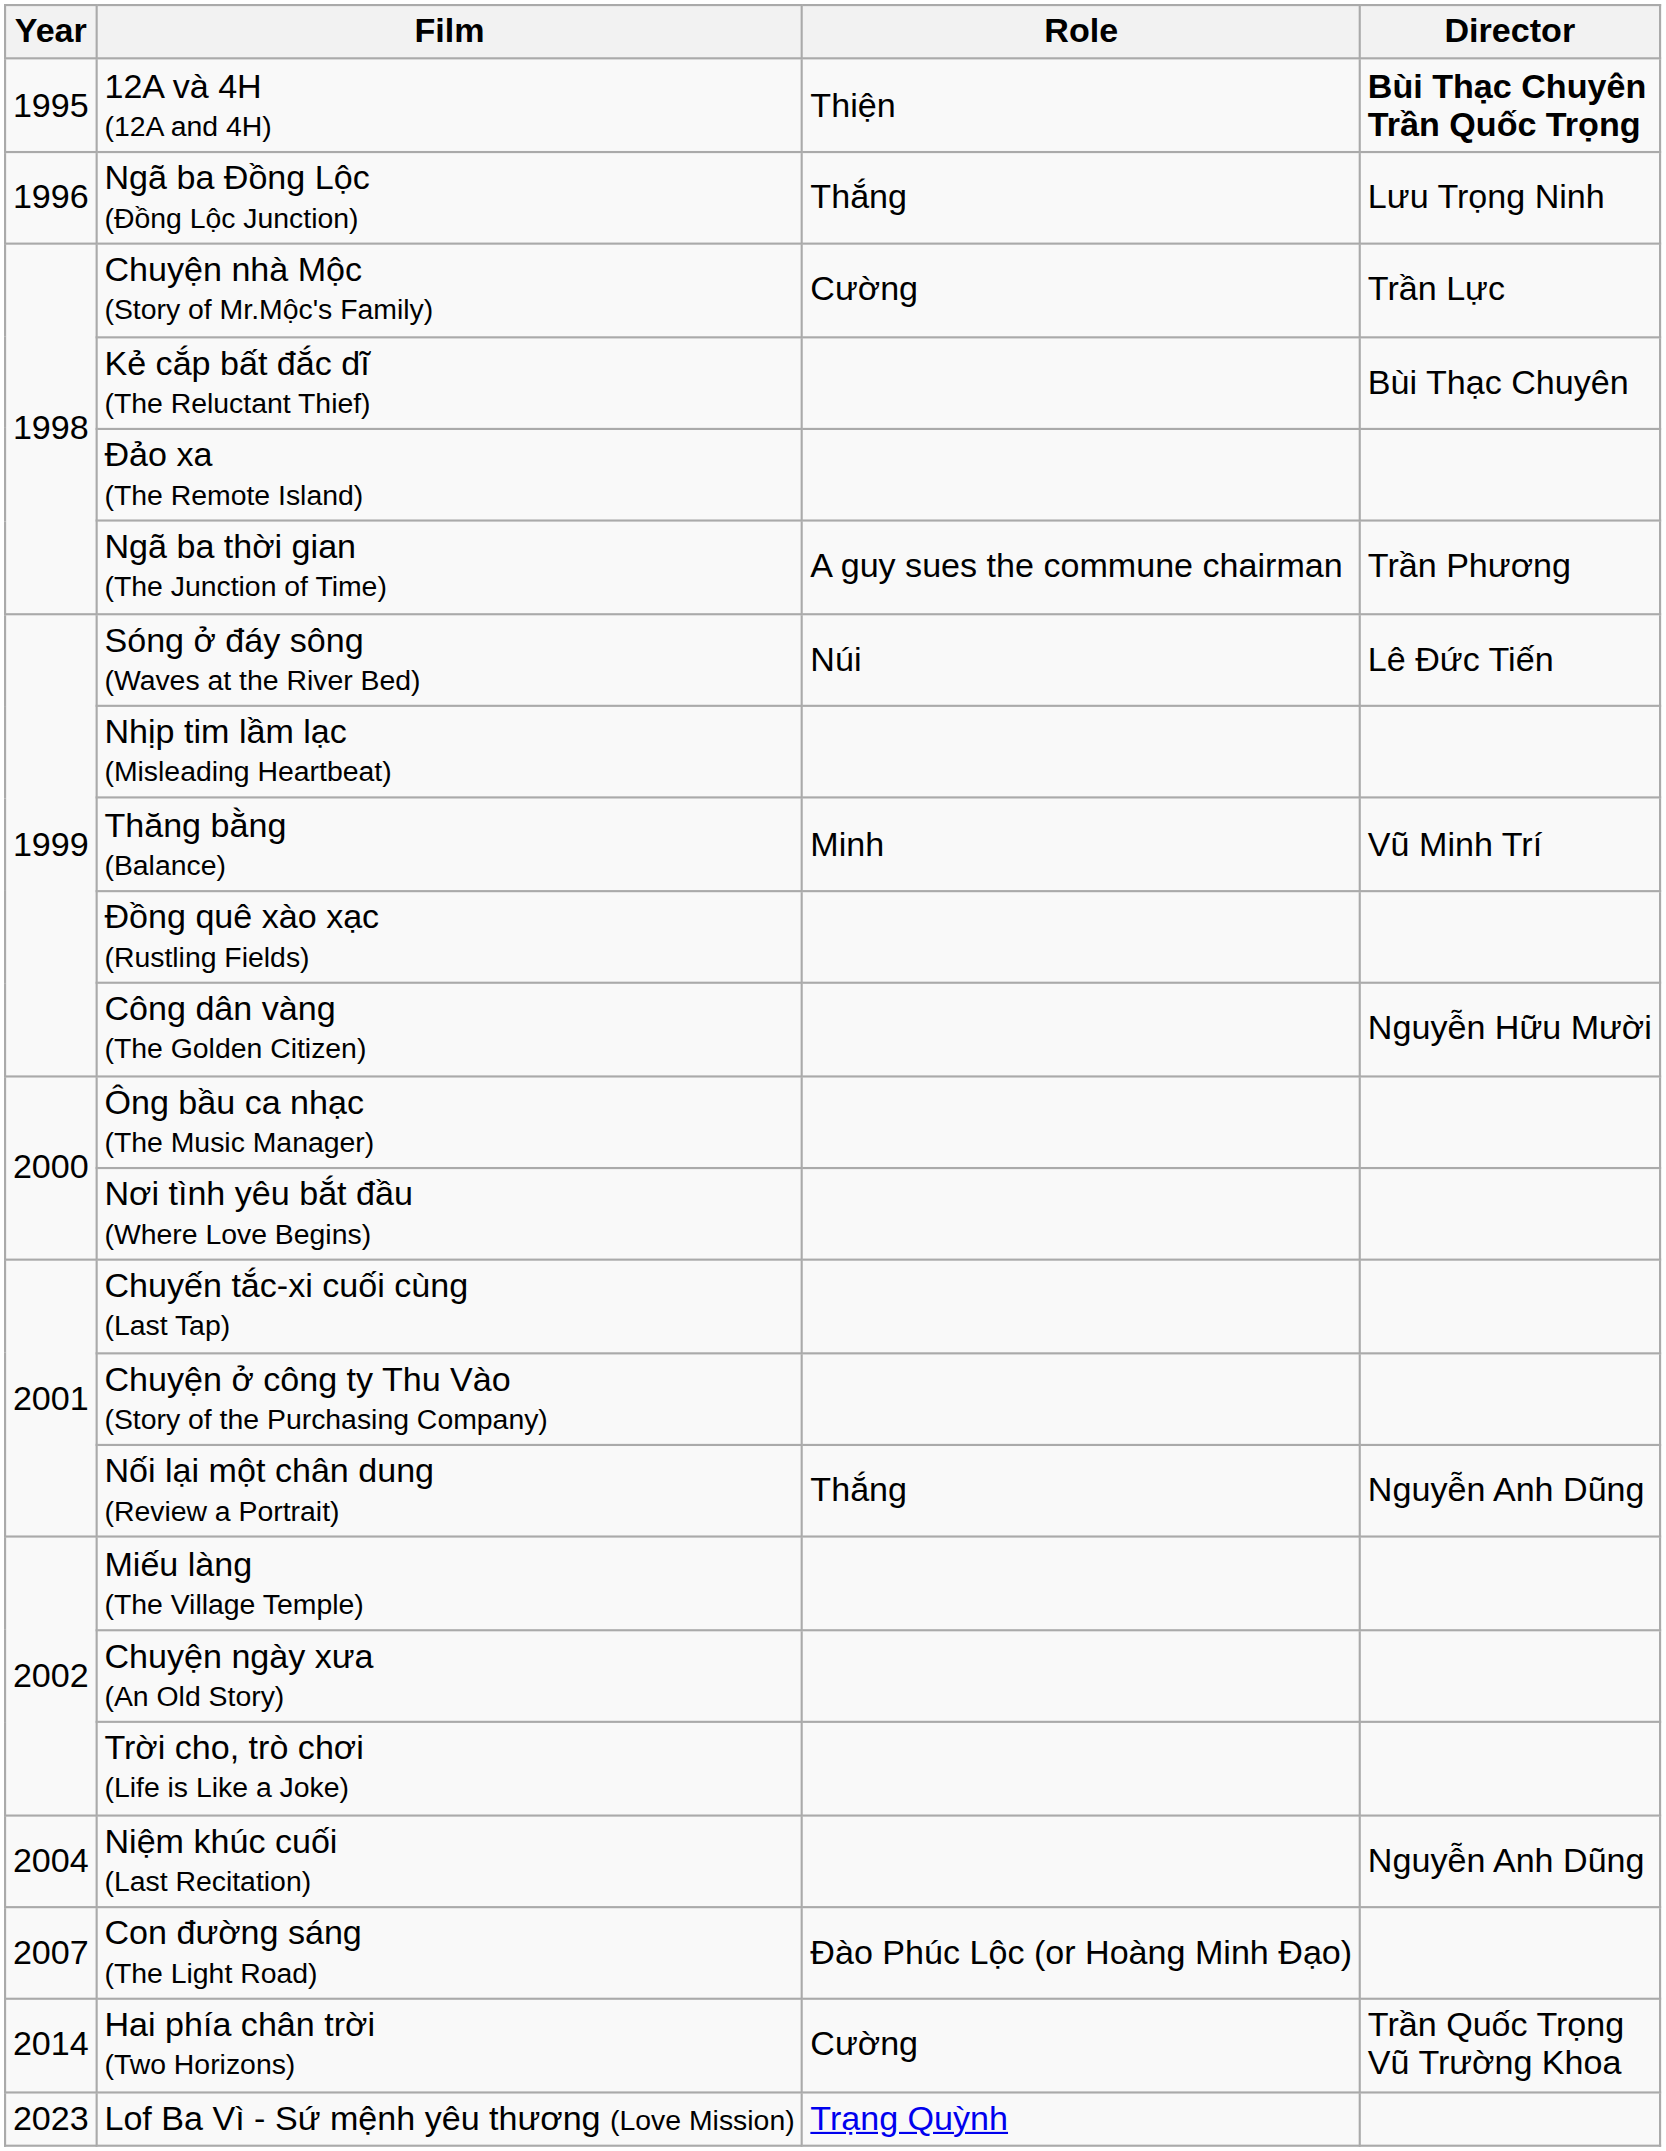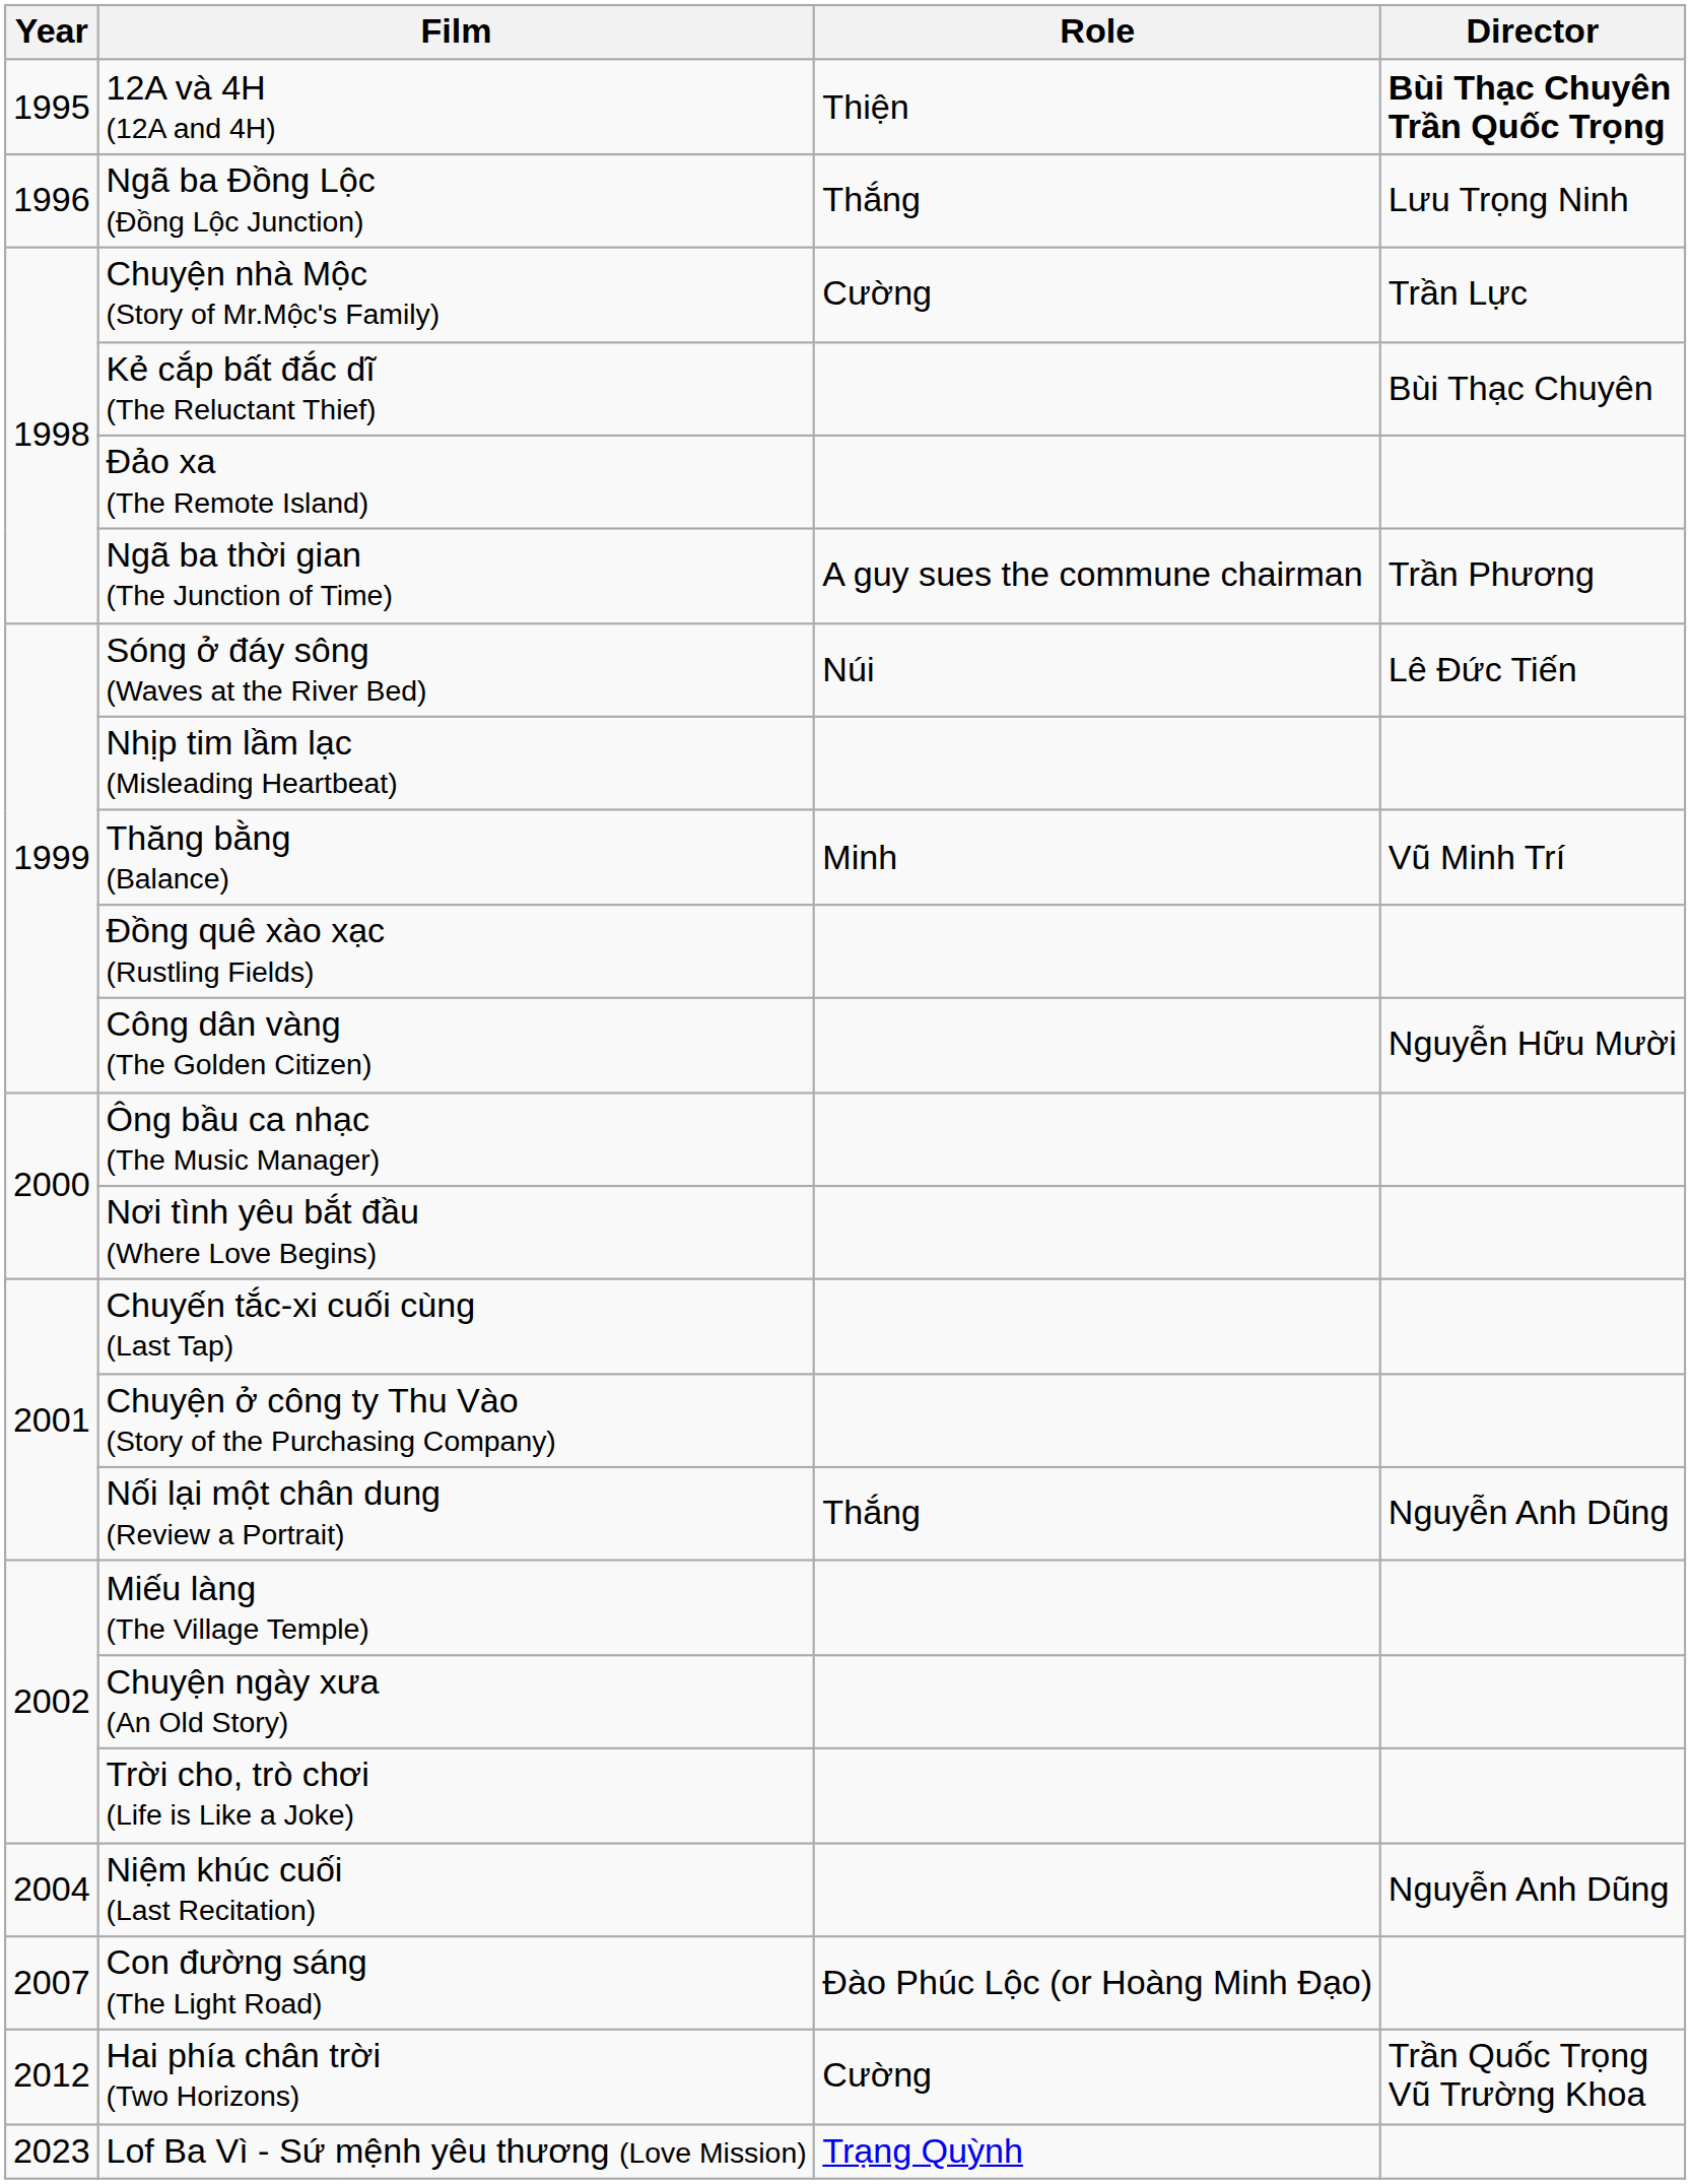Hai phía chân trời (Two Horizons) | Year: 2014 -> 2012
